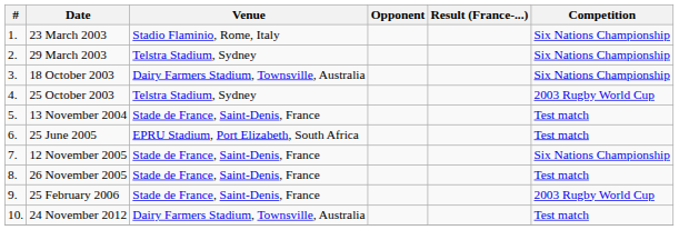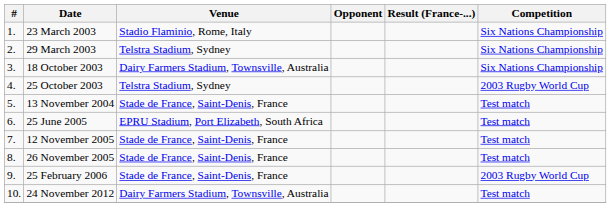12 November 2005 | Competition: Six Nations Championship -> Test match
